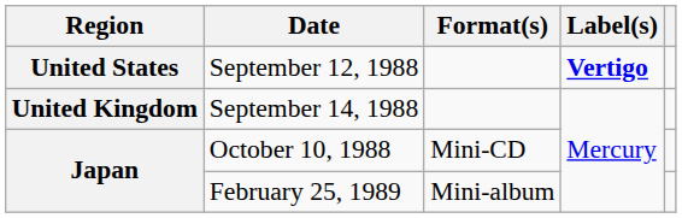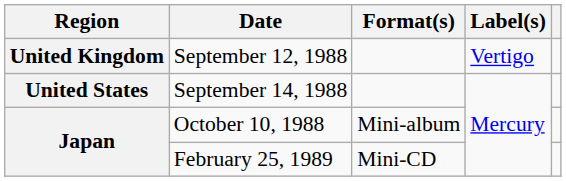September 12, 1988 | Region: United States -> United Kingdom
September 12, 1988 | Label(s): bold -> normal
September 14, 1988 | Region: United Kingdom -> United States
October 10, 1988 | Format(s): Mini-CD -> Mini-album
February 25, 1989 | Format(s): Mini-album -> Mini-CD
